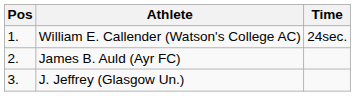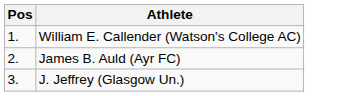- column: Time | 24sec.
